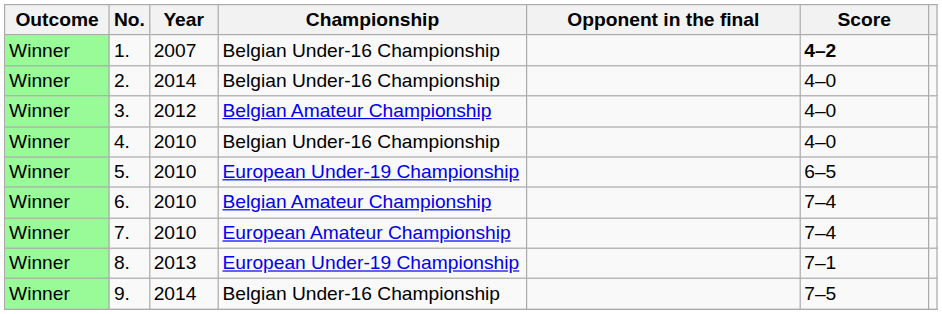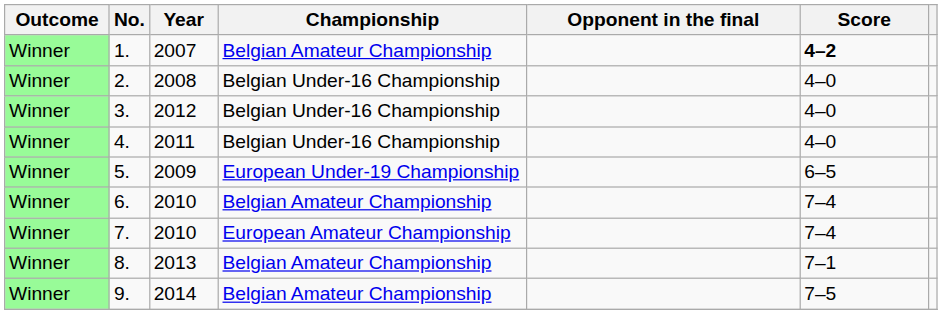1. | Championship: Belgian Under-16 Championship -> Belgian Amateur Championship
2. | Year: 2014 -> 2008
3. | Championship: Belgian Amateur Championship -> Belgian Under-16 Championship
4. | Year: 2010 -> 2011
5. | Year: 2010 -> 2009
8. | Championship: European Under-19 Championship -> Belgian Amateur Championship
9. | Championship: Belgian Under-16 Championship -> Belgian Amateur Championship
